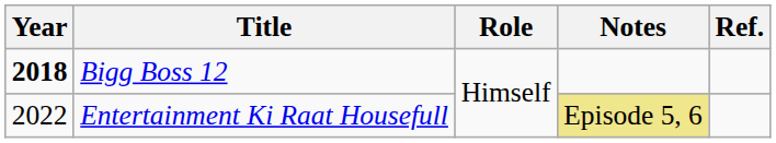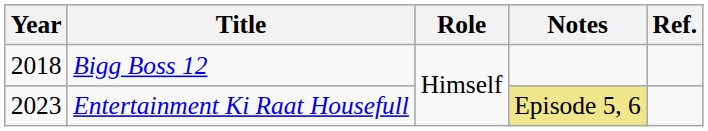Bigg Boss 12 | Year: bold -> normal
Entertainment Ki Raat Housefull | Year: 2022 -> 2023
